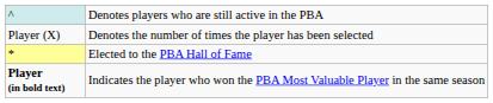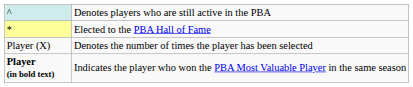rows swapped: * <-> Player (X)
